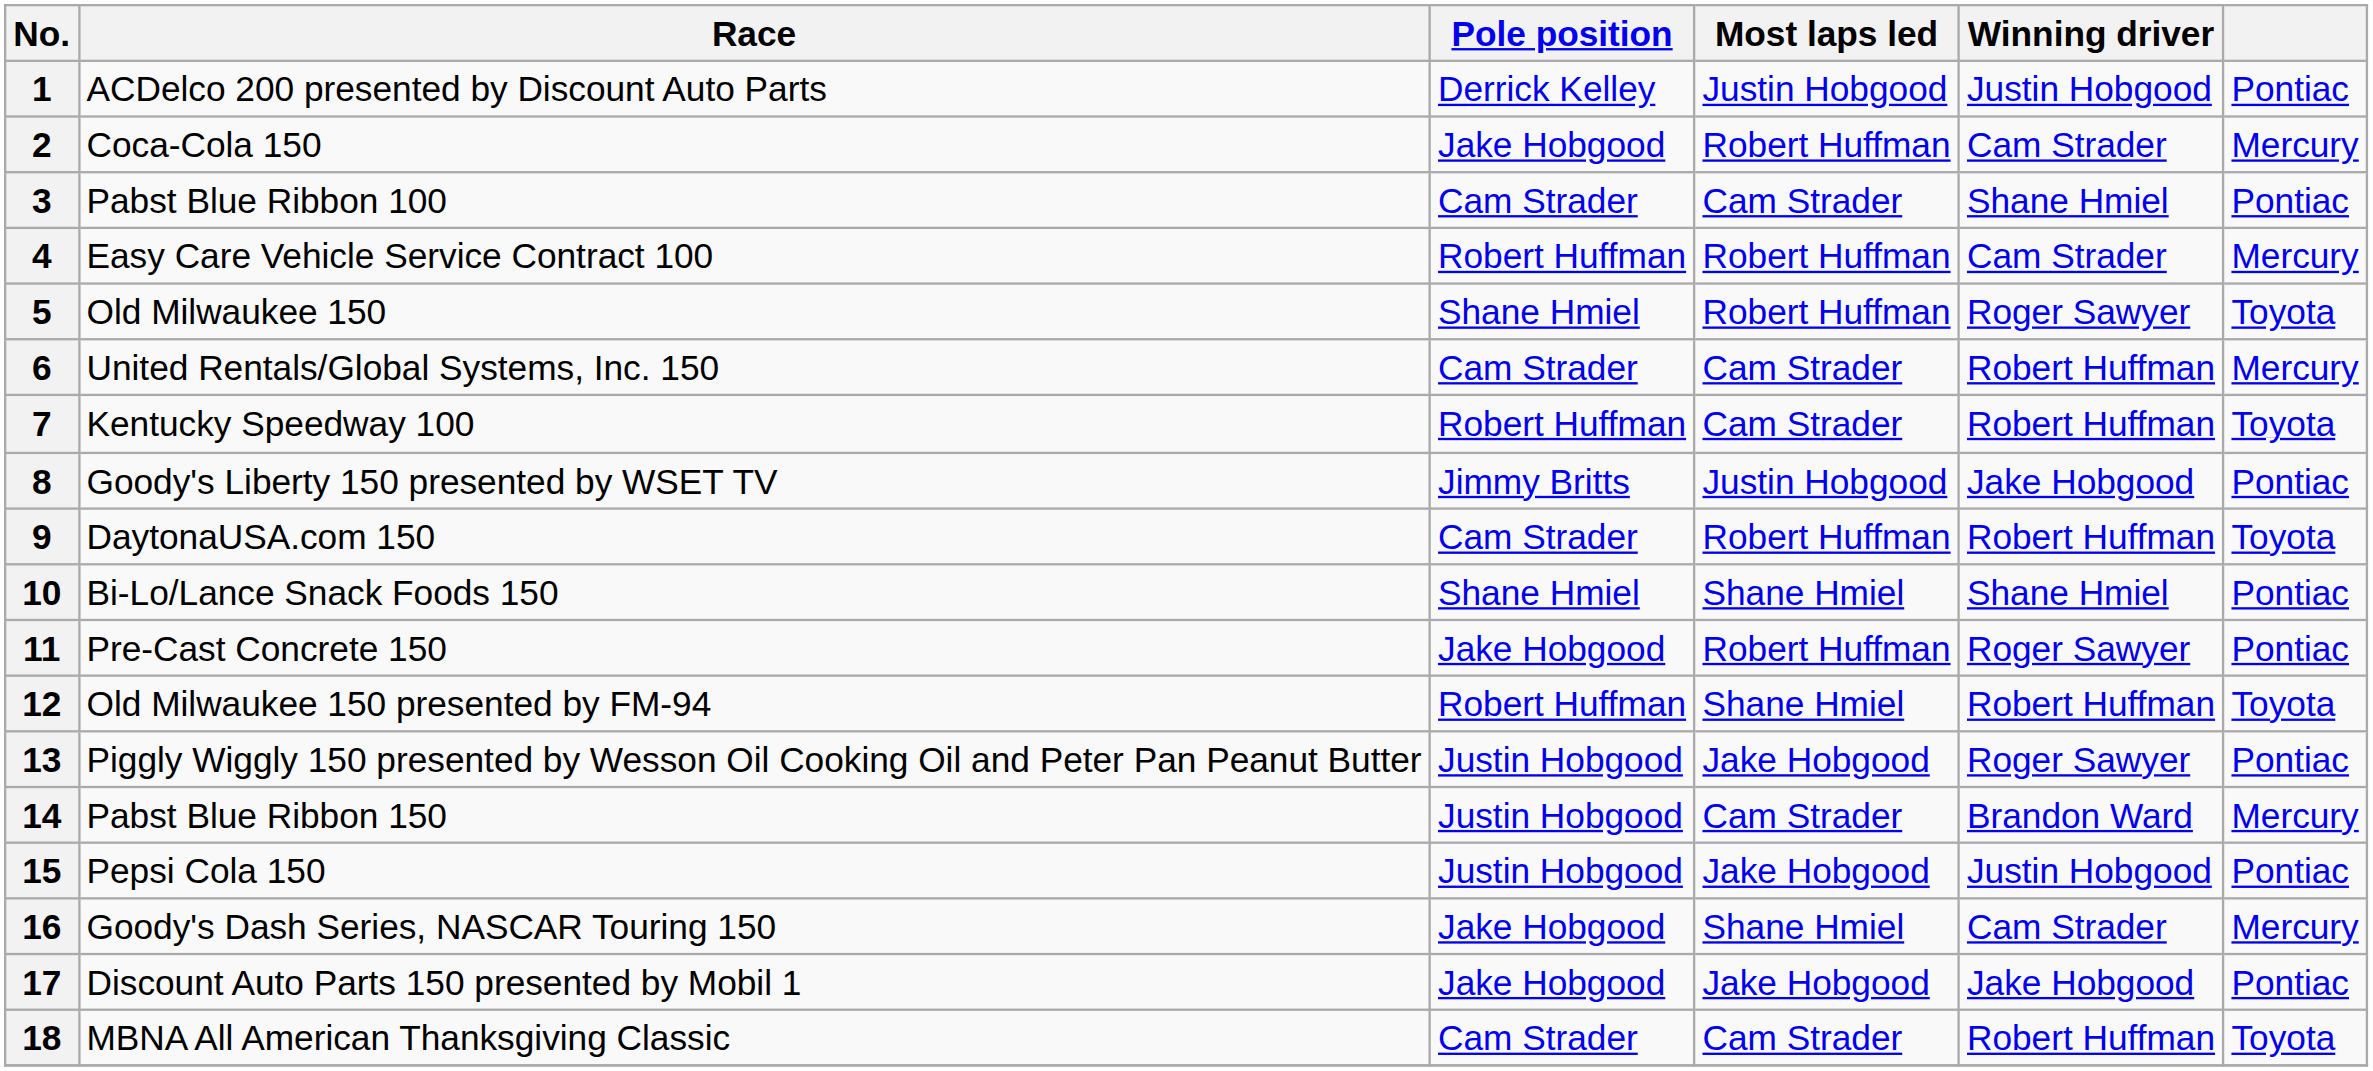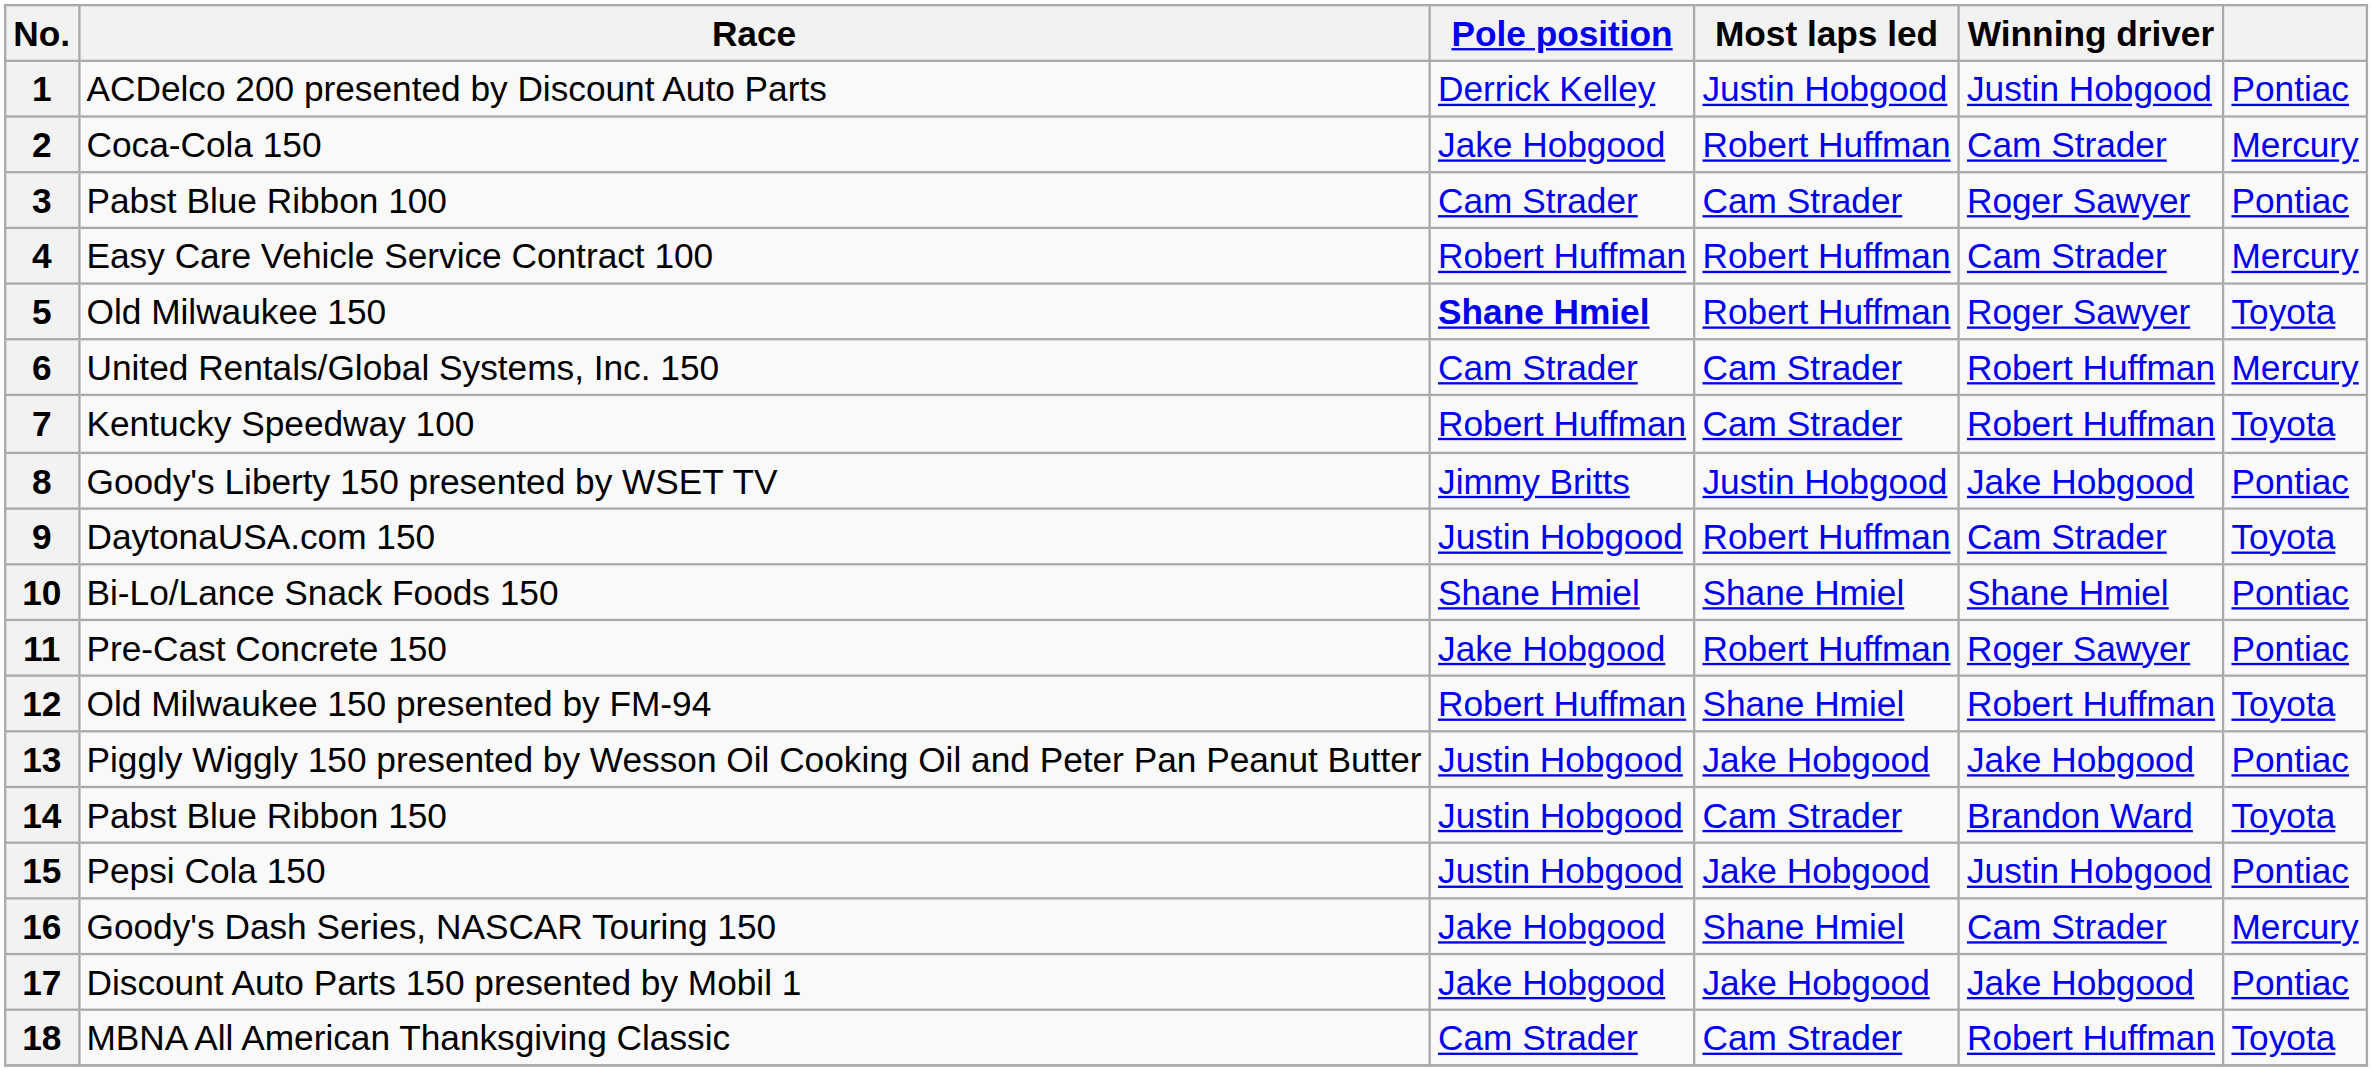3 | Winning driver: Shane Hmiel -> Roger Sawyer
5 | Pole position: normal -> bold
9 | Pole position: Cam Strader -> Justin Hobgood
9 | Winning driver: Robert Huffman -> Cam Strader
13 | Winning driver: Roger Sawyer -> Jake Hobgood
14 | column 6: Mercury -> Toyota
